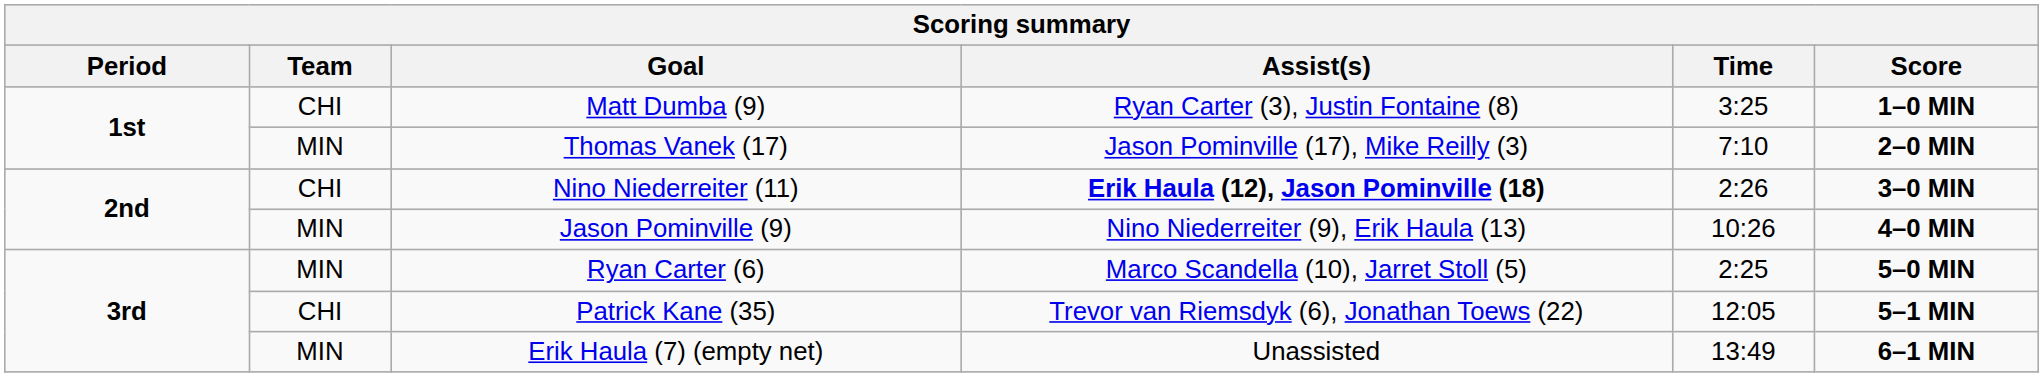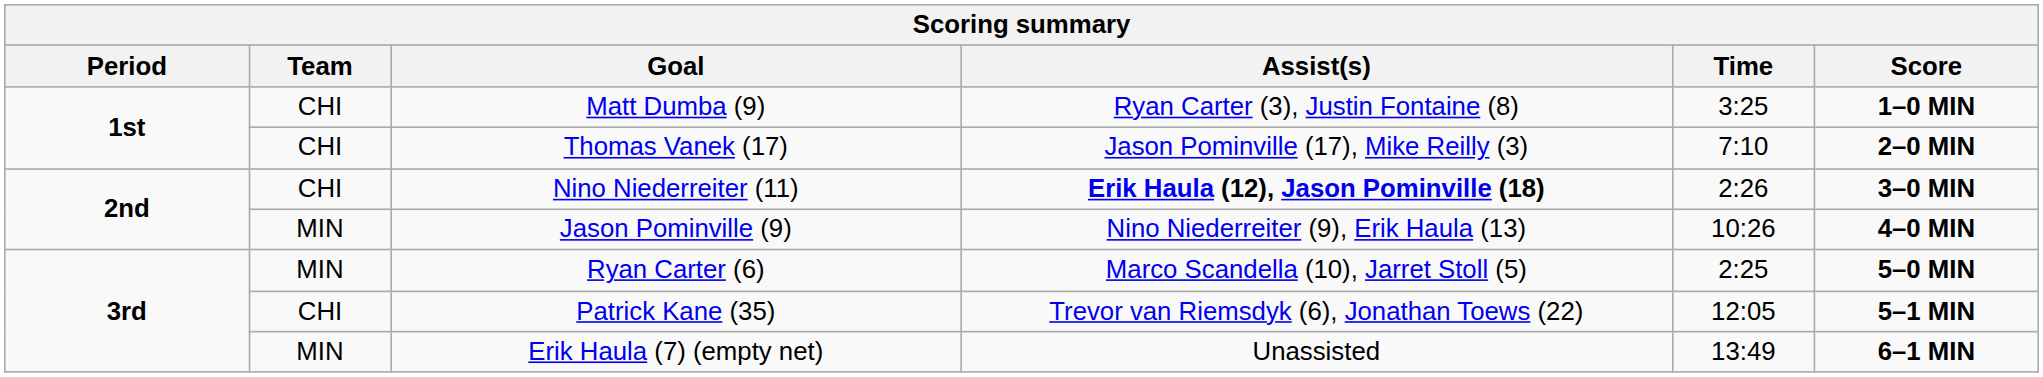Thomas Vanek (17) | Team: MIN -> CHI
